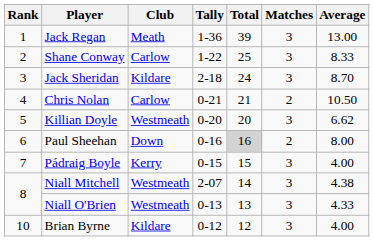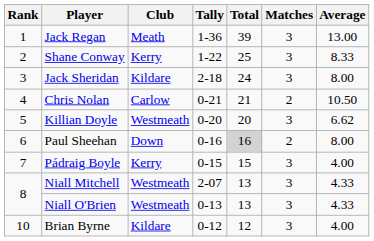Shane Conway | Club: Carlow -> Kerry
Jack Sheridan | Average: 8.70 -> 8.00
Niall Mitchell | Total: 14 -> 13
Niall Mitchell | Average: 4.38 -> 4.33
